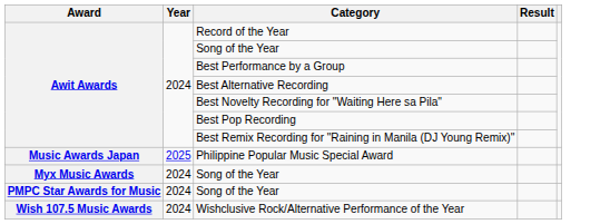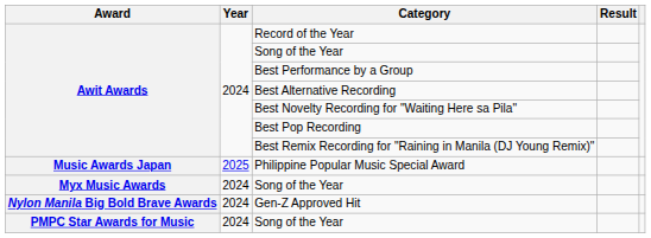+ row: Nylon Manila Big Bold Brave Awards | 2024 | Gen-Z Approved Hit
- row: Wish 107.5 Music Awards | 2024 | Wishclusive Rock/Alternative Performance of the Year
